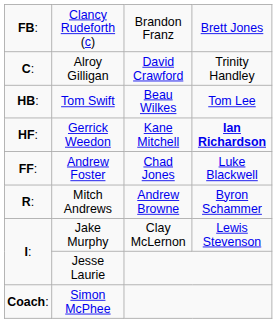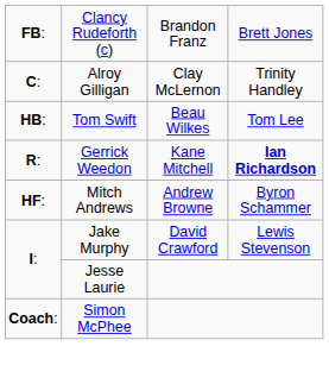Alroy Gilligan | column 3: David Crawford -> Clay McLernon
Gerrick Weedon | column 1: HF: -> R:
- row: FF: | Andrew Foster | Chad Jones | Luke Blackwell
Mitch Andrews | column 1: R: -> HF:
Jake Murphy | column 3: Clay McLernon -> David Crawford
